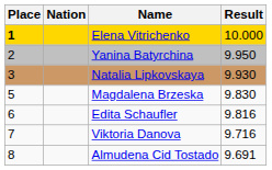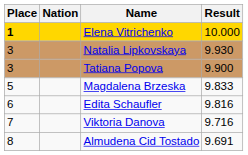- row: 2 | Yanina Batyrchina | 9.950
+ row: 3 | Tatiana Popova | 9.900
Magdalena Brzeska | Result: 9.830 -> 9.833
